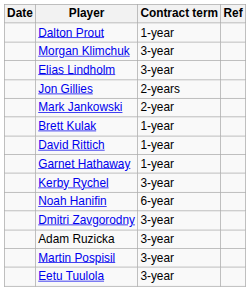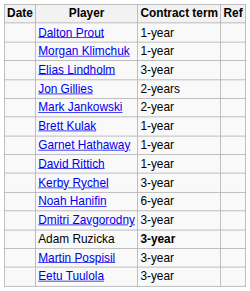Morgan Klimchuk | Contract term: 3-year -> 1-year
rows swapped: David Rittich <-> Garnet Hathaway
Adam Ruzicka | Contract term: normal -> bold
